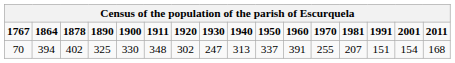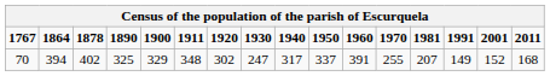70 | 1900: 330 -> 329
70 | 1940: 313 -> 317
70 | 1991: 151 -> 149
70 | 2001: 154 -> 152
